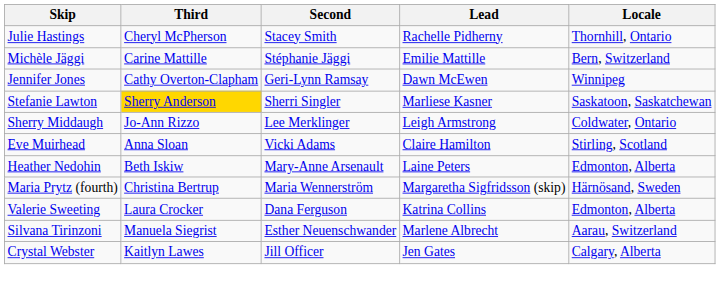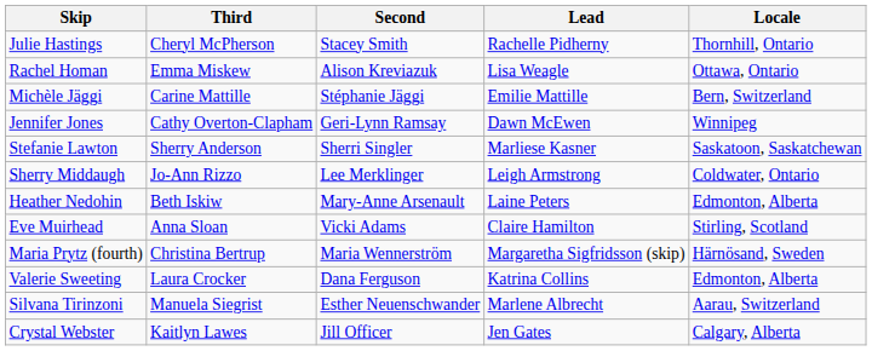+ row: Rachel Homan | Emma Miskew | Alison Kreviazuk | Lisa Weagle | Ottawa, Ontario
Stefanie Lawton | Third: gold background -> no background
rows swapped: Eve Muirhead <-> Heather Nedohin
